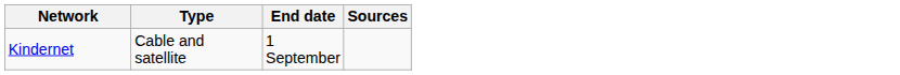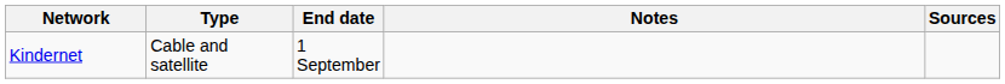+ column: Notes
